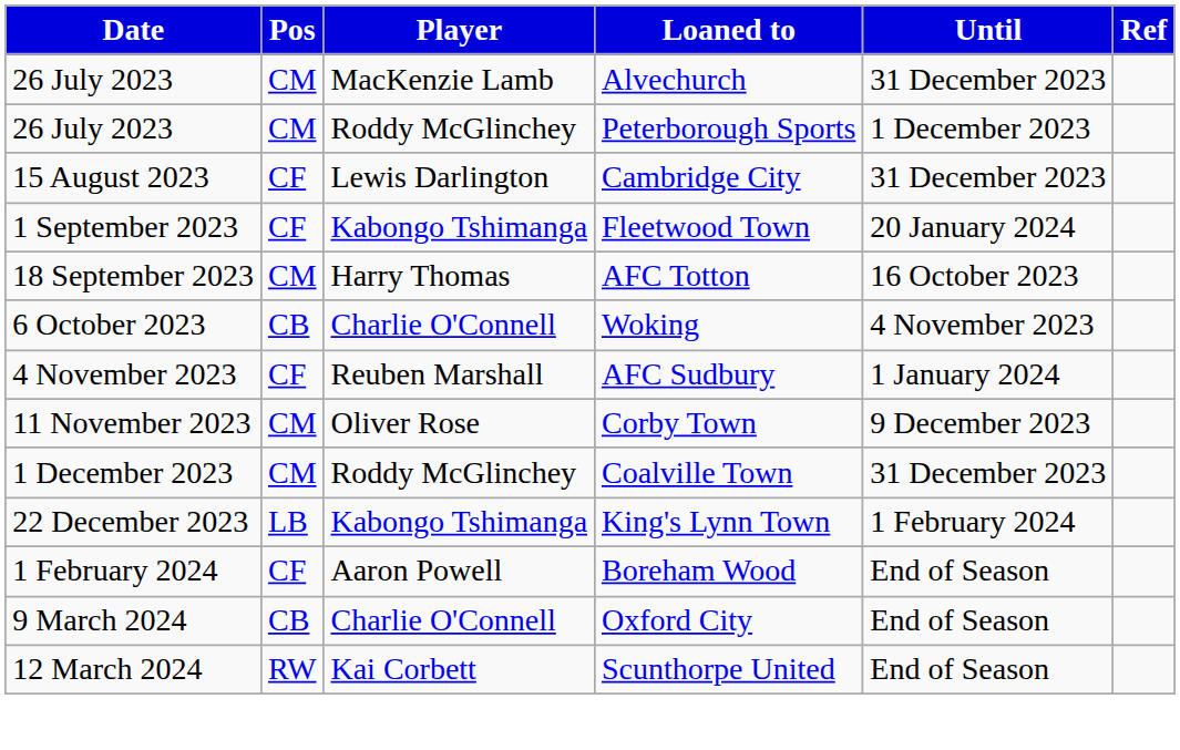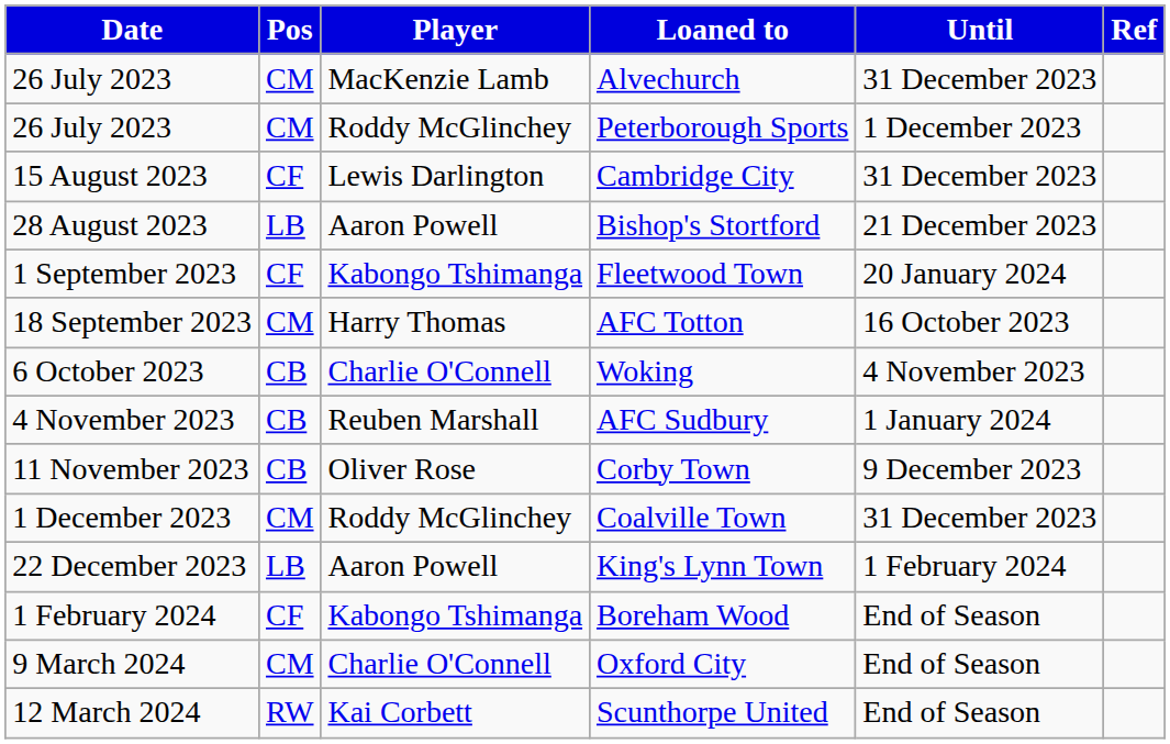+ row: 28 August 2023 | LB | Aaron Powell | Bishop's Stortford | 21 December 2023
AFC Sudbury | Pos: CF -> CB
Corby Town | Pos: CM -> CB
King's Lynn Town | Player: Kabongo Tshimanga -> Aaron Powell
Boreham Wood | Player: Aaron Powell -> Kabongo Tshimanga
Oxford City | Pos: CB -> CM
